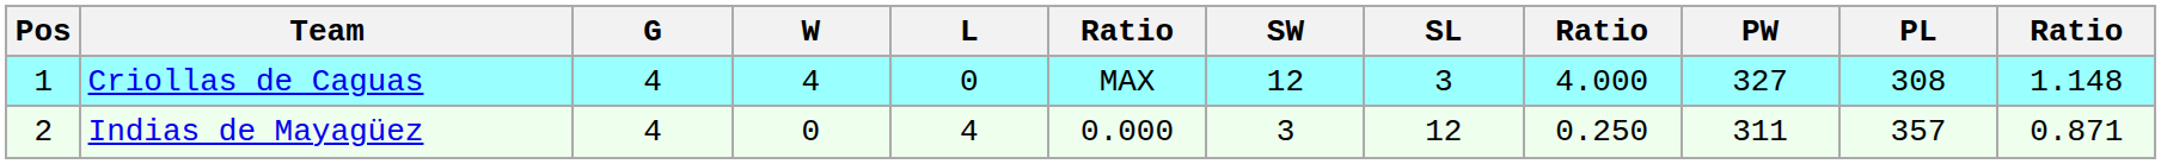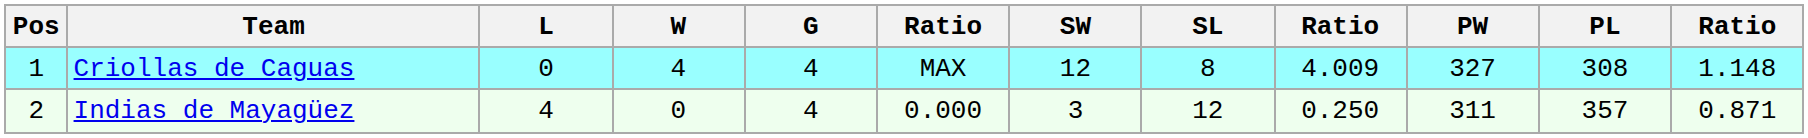columns swapped: G <-> L
Criollas de Caguas | SL: 3 -> 8
Criollas de Caguas | column 9: 4.000 -> 4.009
